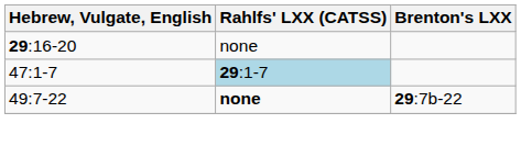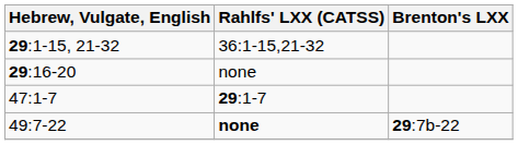+ row: 29:1-15, 21-32 | 36:1-15,21-32
47:1-7 | Rahlfs' LXX (CATSS): lightblue background -> no background
